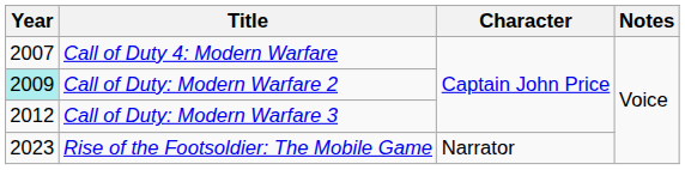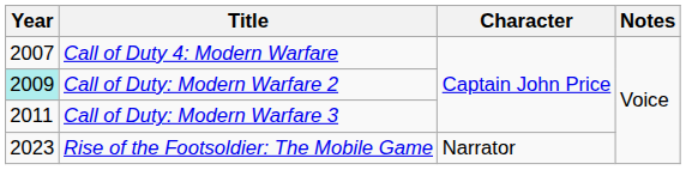Call of Duty: Modern Warfare 3 | Year: 2012 -> 2011
